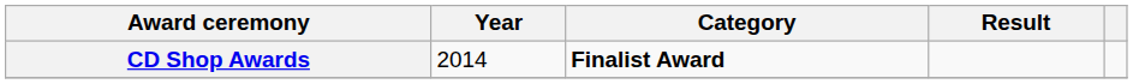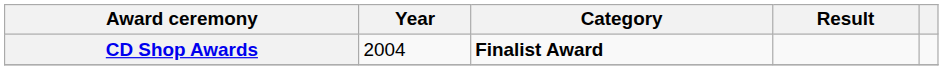CD Shop Awards | Year: 2014 -> 2004
